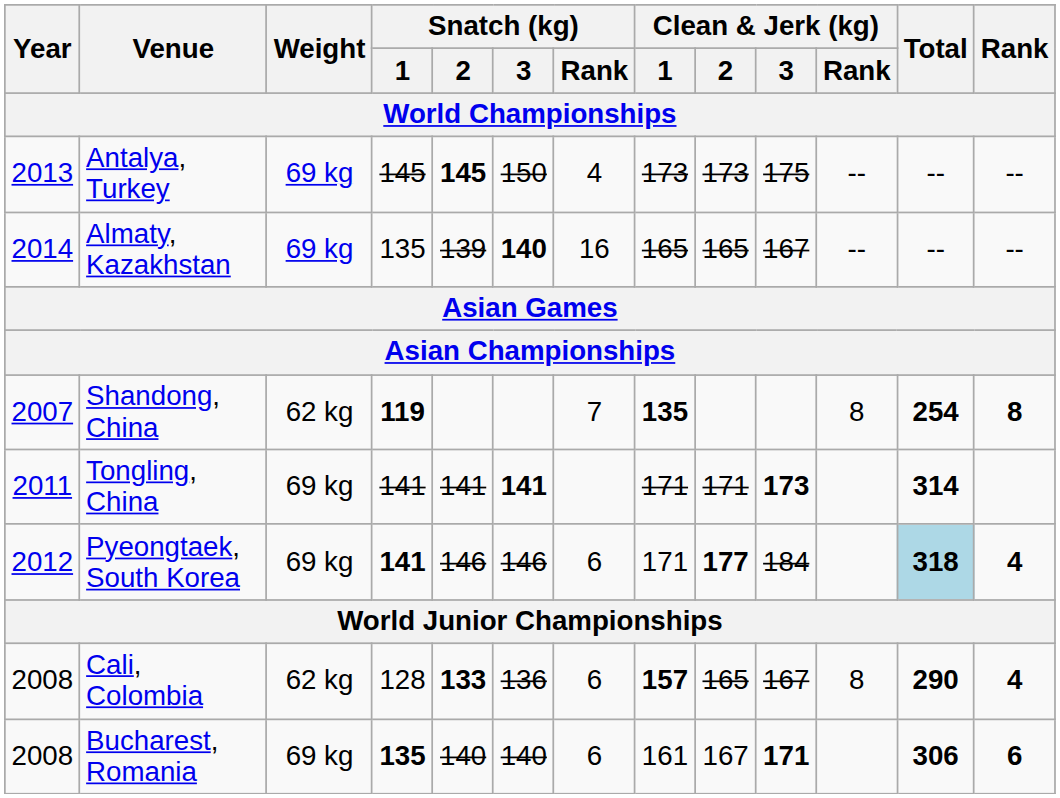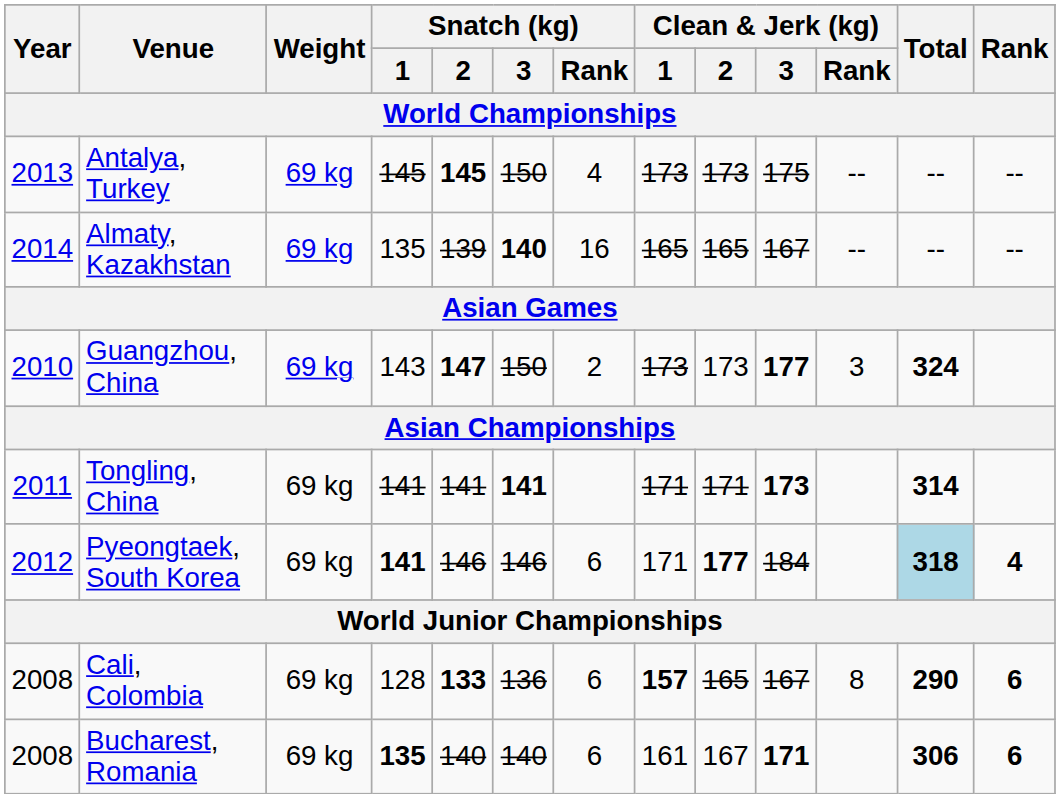+ row: 2010 | Guangzhou, China | 69 kg | 143 | 147 | 150 | 2 | 173 | 173 | 177 | 3 | 324
- row: 2007 | Shandong, China | 62 kg | 119 | 7 | 135 | 8 | 254 | 8
Cali, Colombia | Weight: 62 kg -> 69 kg
Cali, Colombia | Rank: 4 -> 6
